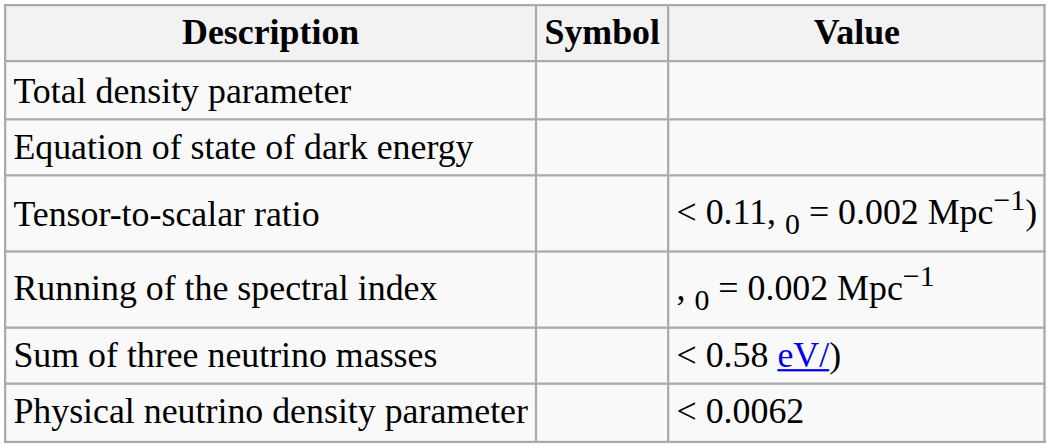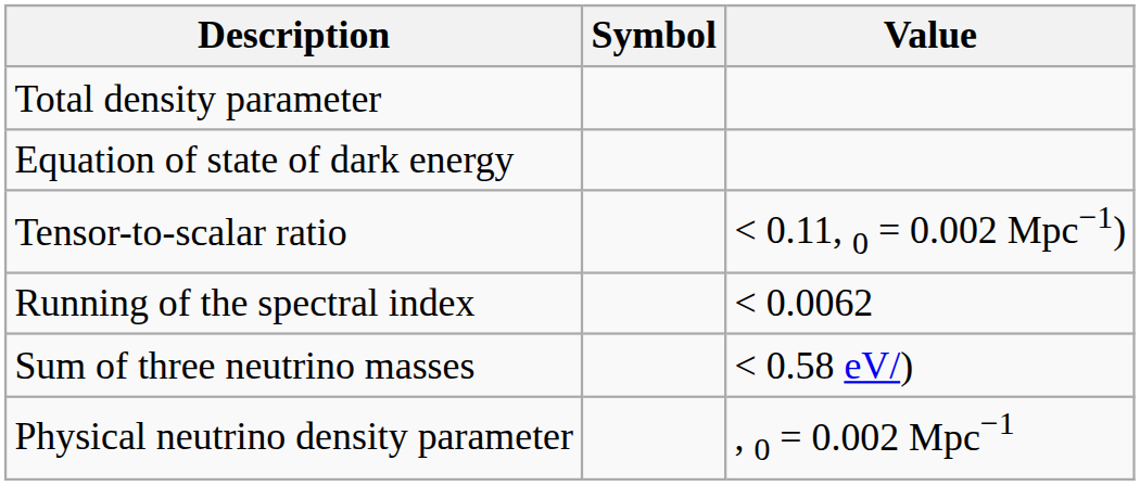Running of the spectral index | Value: , 0 = 0.002 Mpc−1 -> < 0.0062
Physical neutrino density parameter | Value: < 0.0062 -> , 0 = 0.002 Mpc−1
